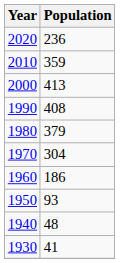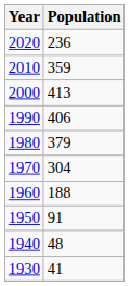1990 | Population: 408 -> 406
1960 | Population: 186 -> 188
1950 | Population: 93 -> 91
